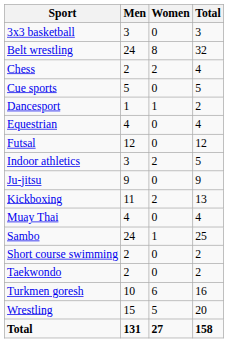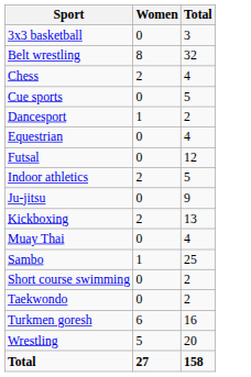- column: Men | 3 | 24 | 2 | 5 | 1 | 4 | 12 | 3 | 9 | 11 | 4 | 24 | 2 | 2 | 10 | 15 | 131
